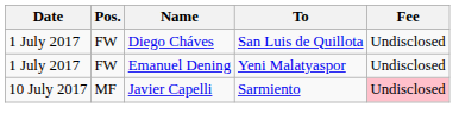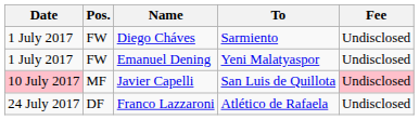Diego Cháves | To: San Luis de Quillota -> Sarmiento
Javier Capelli | Date: no background -> pink background
Javier Capelli | To: Sarmiento -> San Luis de Quillota
+ row: 24 July 2017 | DF | Franco Lazzaroni | Atlético de Rafaela | Undisclosed
